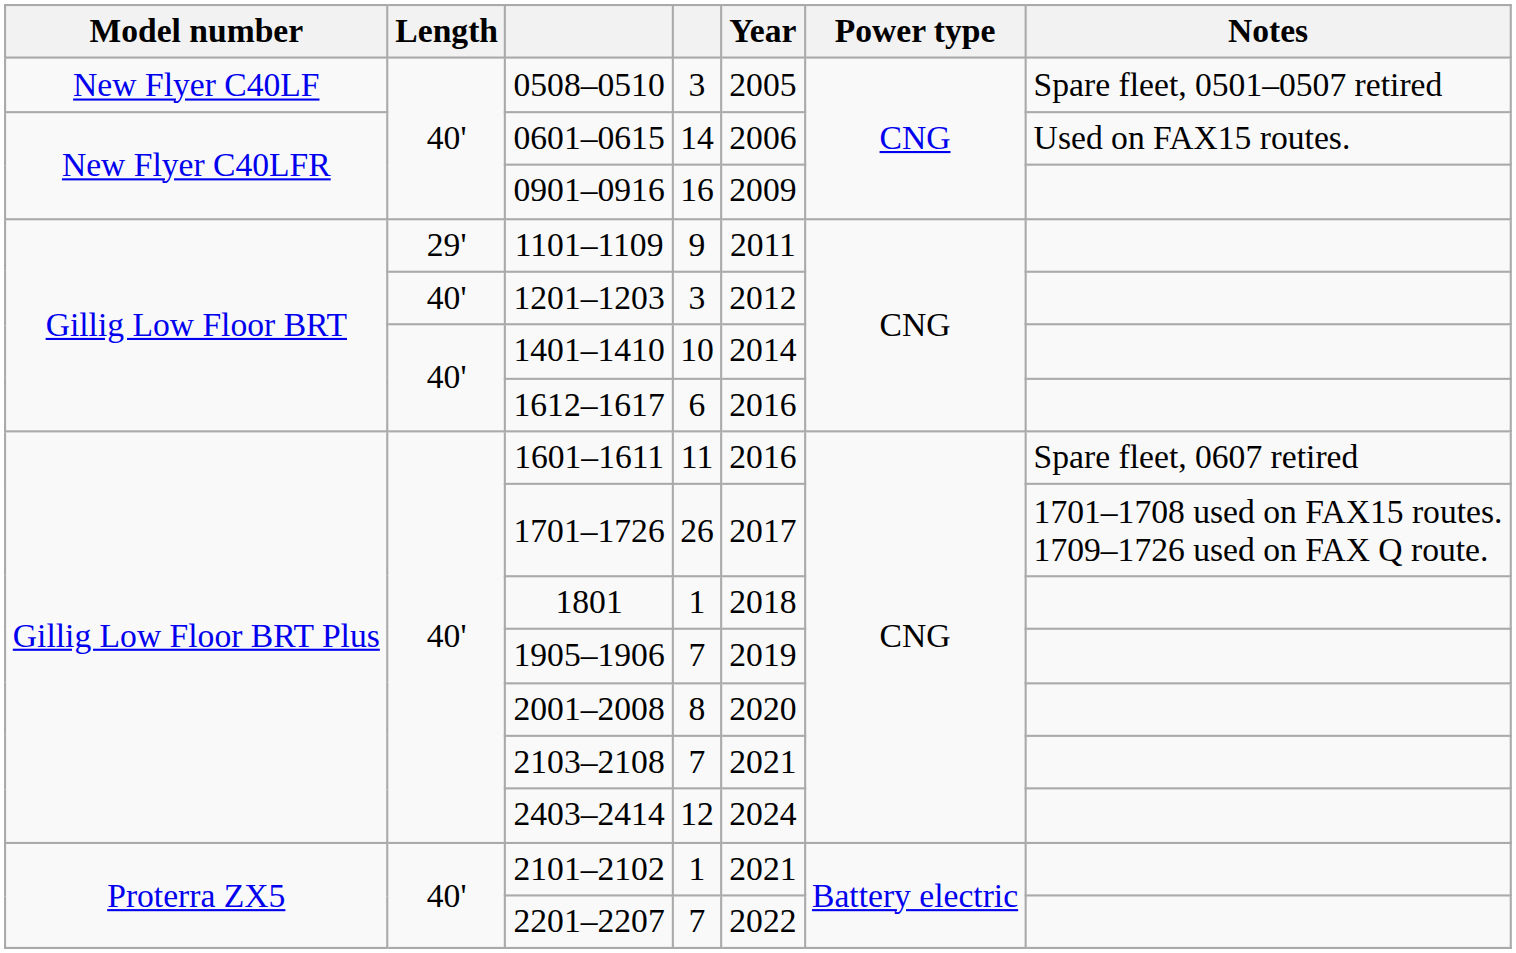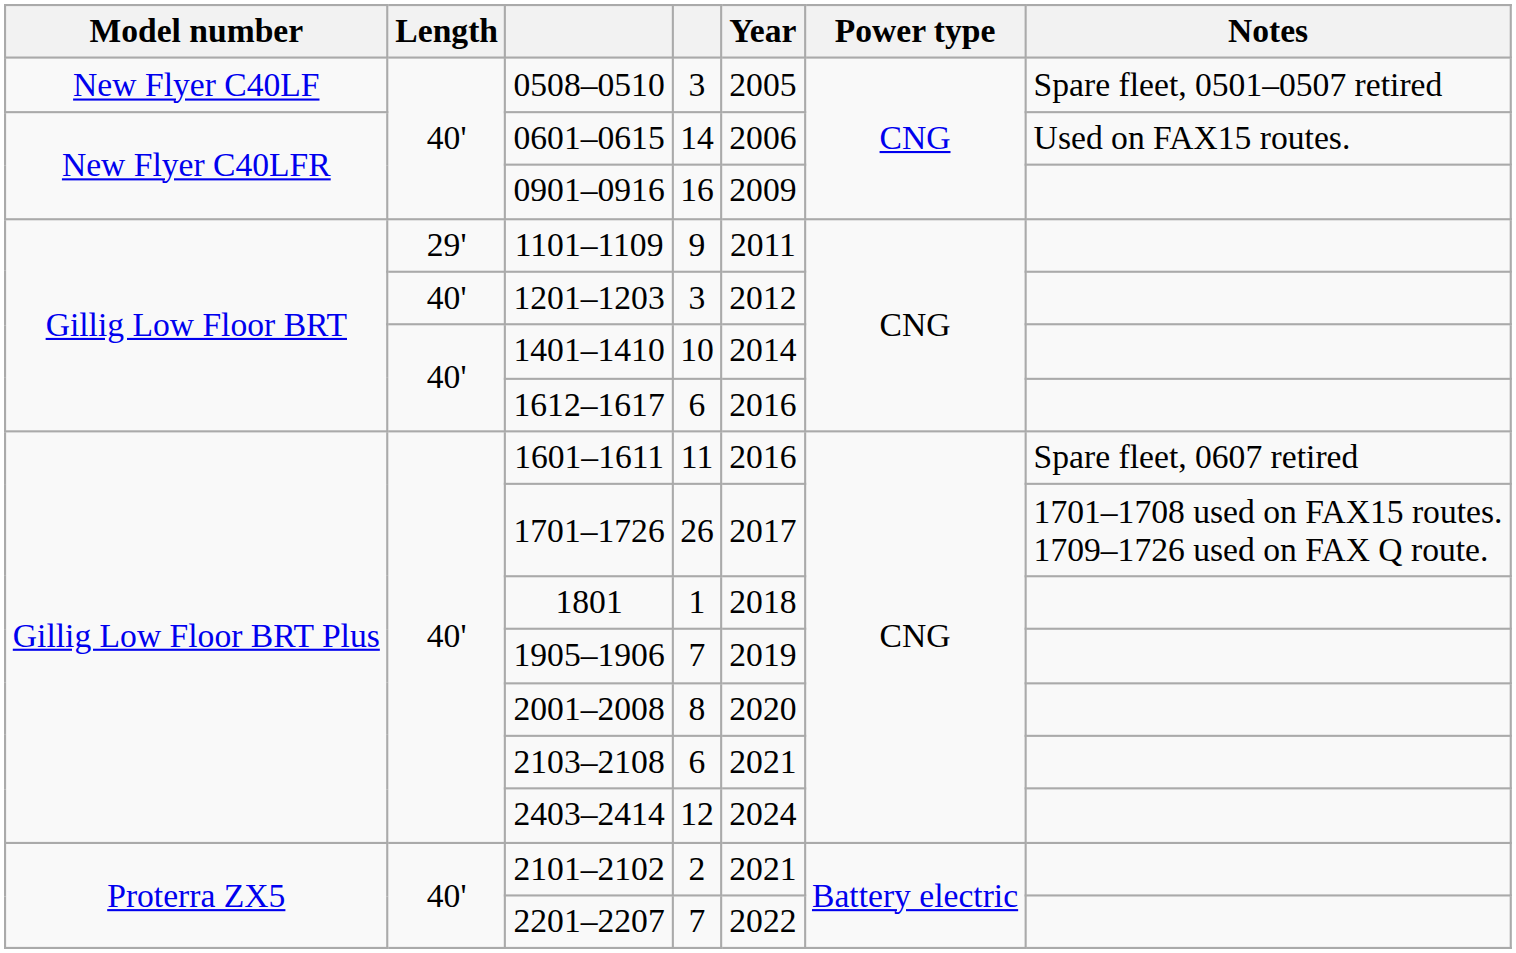2103–2108 | column 4: 7 -> 6
2101–2102 | column 4: 1 -> 2
